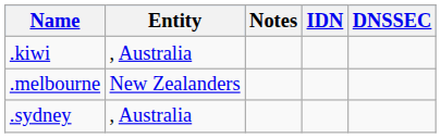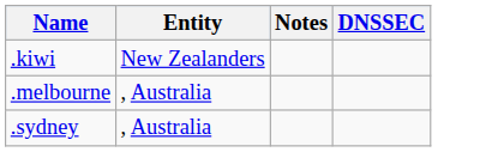- column: IDN
.kiwi | Entity: , Australia -> New Zealanders
.melbourne | Entity: New Zealanders -> , Australia
